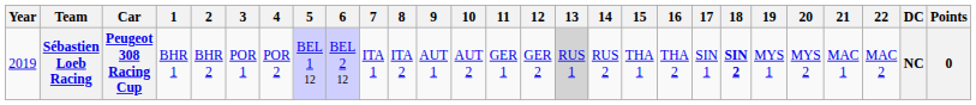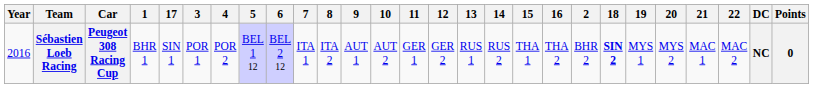columns swapped: 2 <-> 17
Sébastien Loeb Racing | Year: 2019 -> 2016
Sébastien Loeb Racing | 13: lightgrey background -> no background
